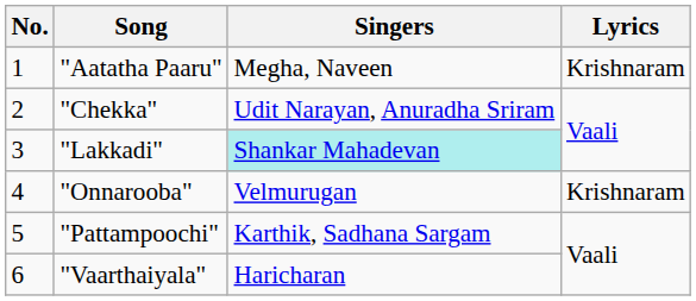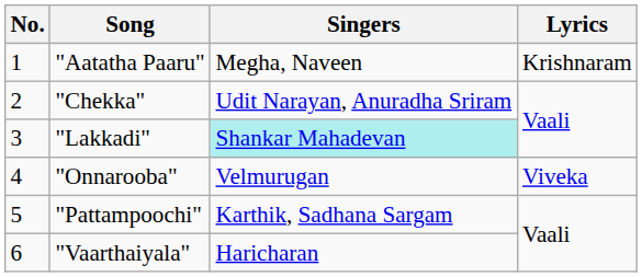"Onnarooba" | Lyrics: Krishnaram -> Viveka
